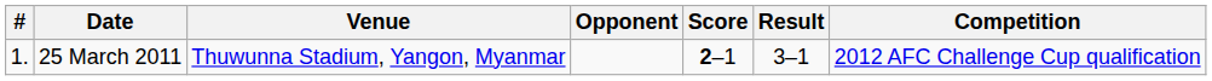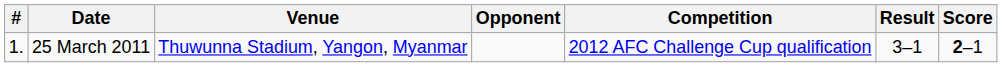columns swapped: Score <-> Competition
